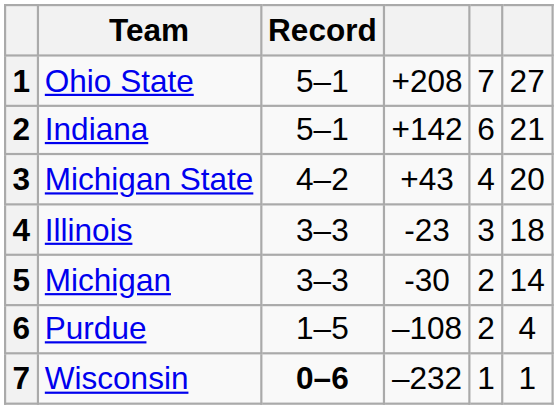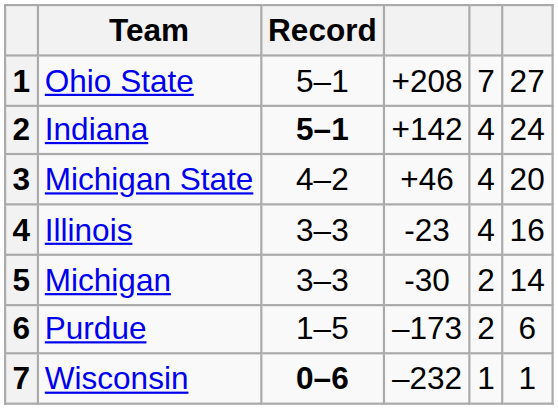Indiana | Record: normal -> bold
Indiana | column 5: 6 -> 4
Indiana | column 6: 21 -> 24
Michigan State | column 4: +43 -> +46
Illinois | column 5: 3 -> 4
Illinois | column 6: 18 -> 16
Purdue | column 4: –108 -> –173
Purdue | column 6: 4 -> 6
